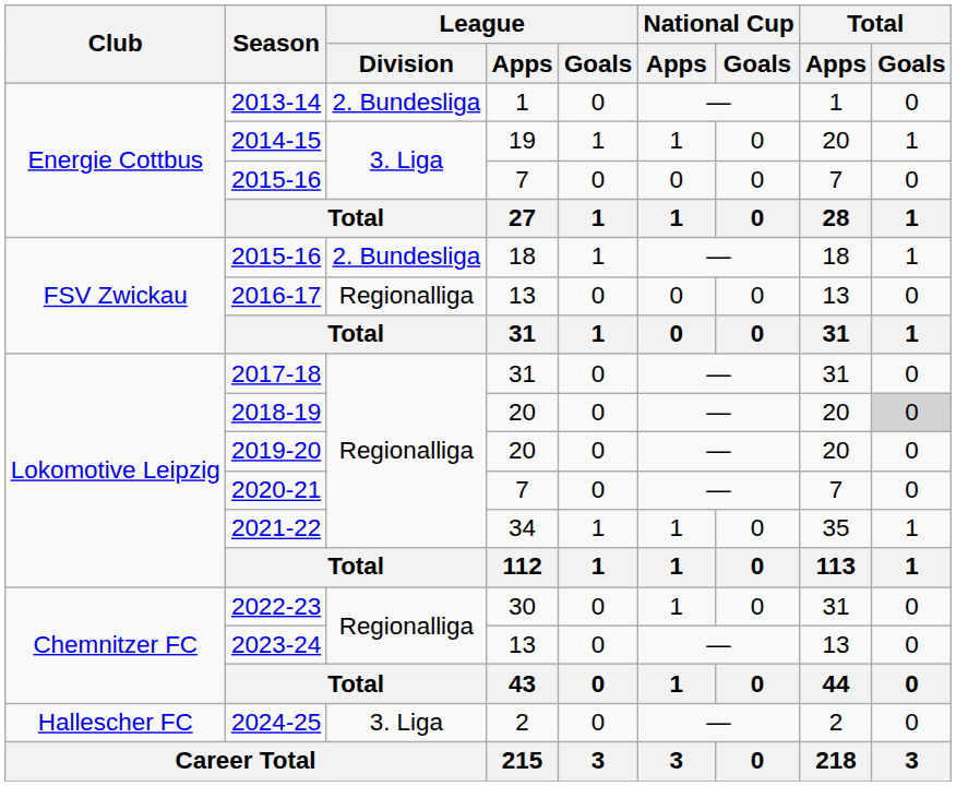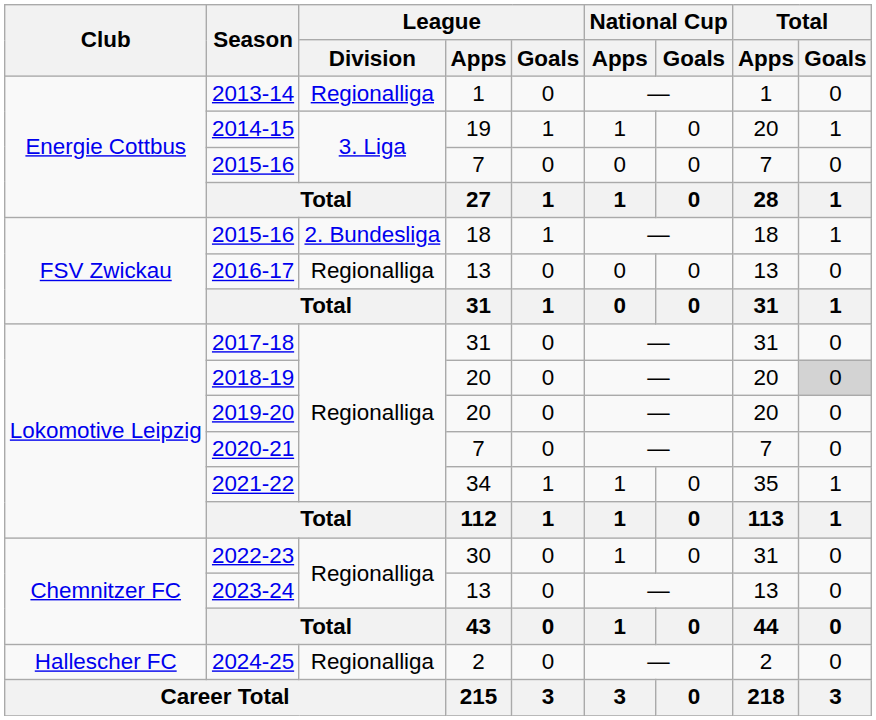2013-14 | League / Division: 2. Bundesliga -> Regionalliga
2024-25 | League / Division: 3. Liga -> Regionalliga
